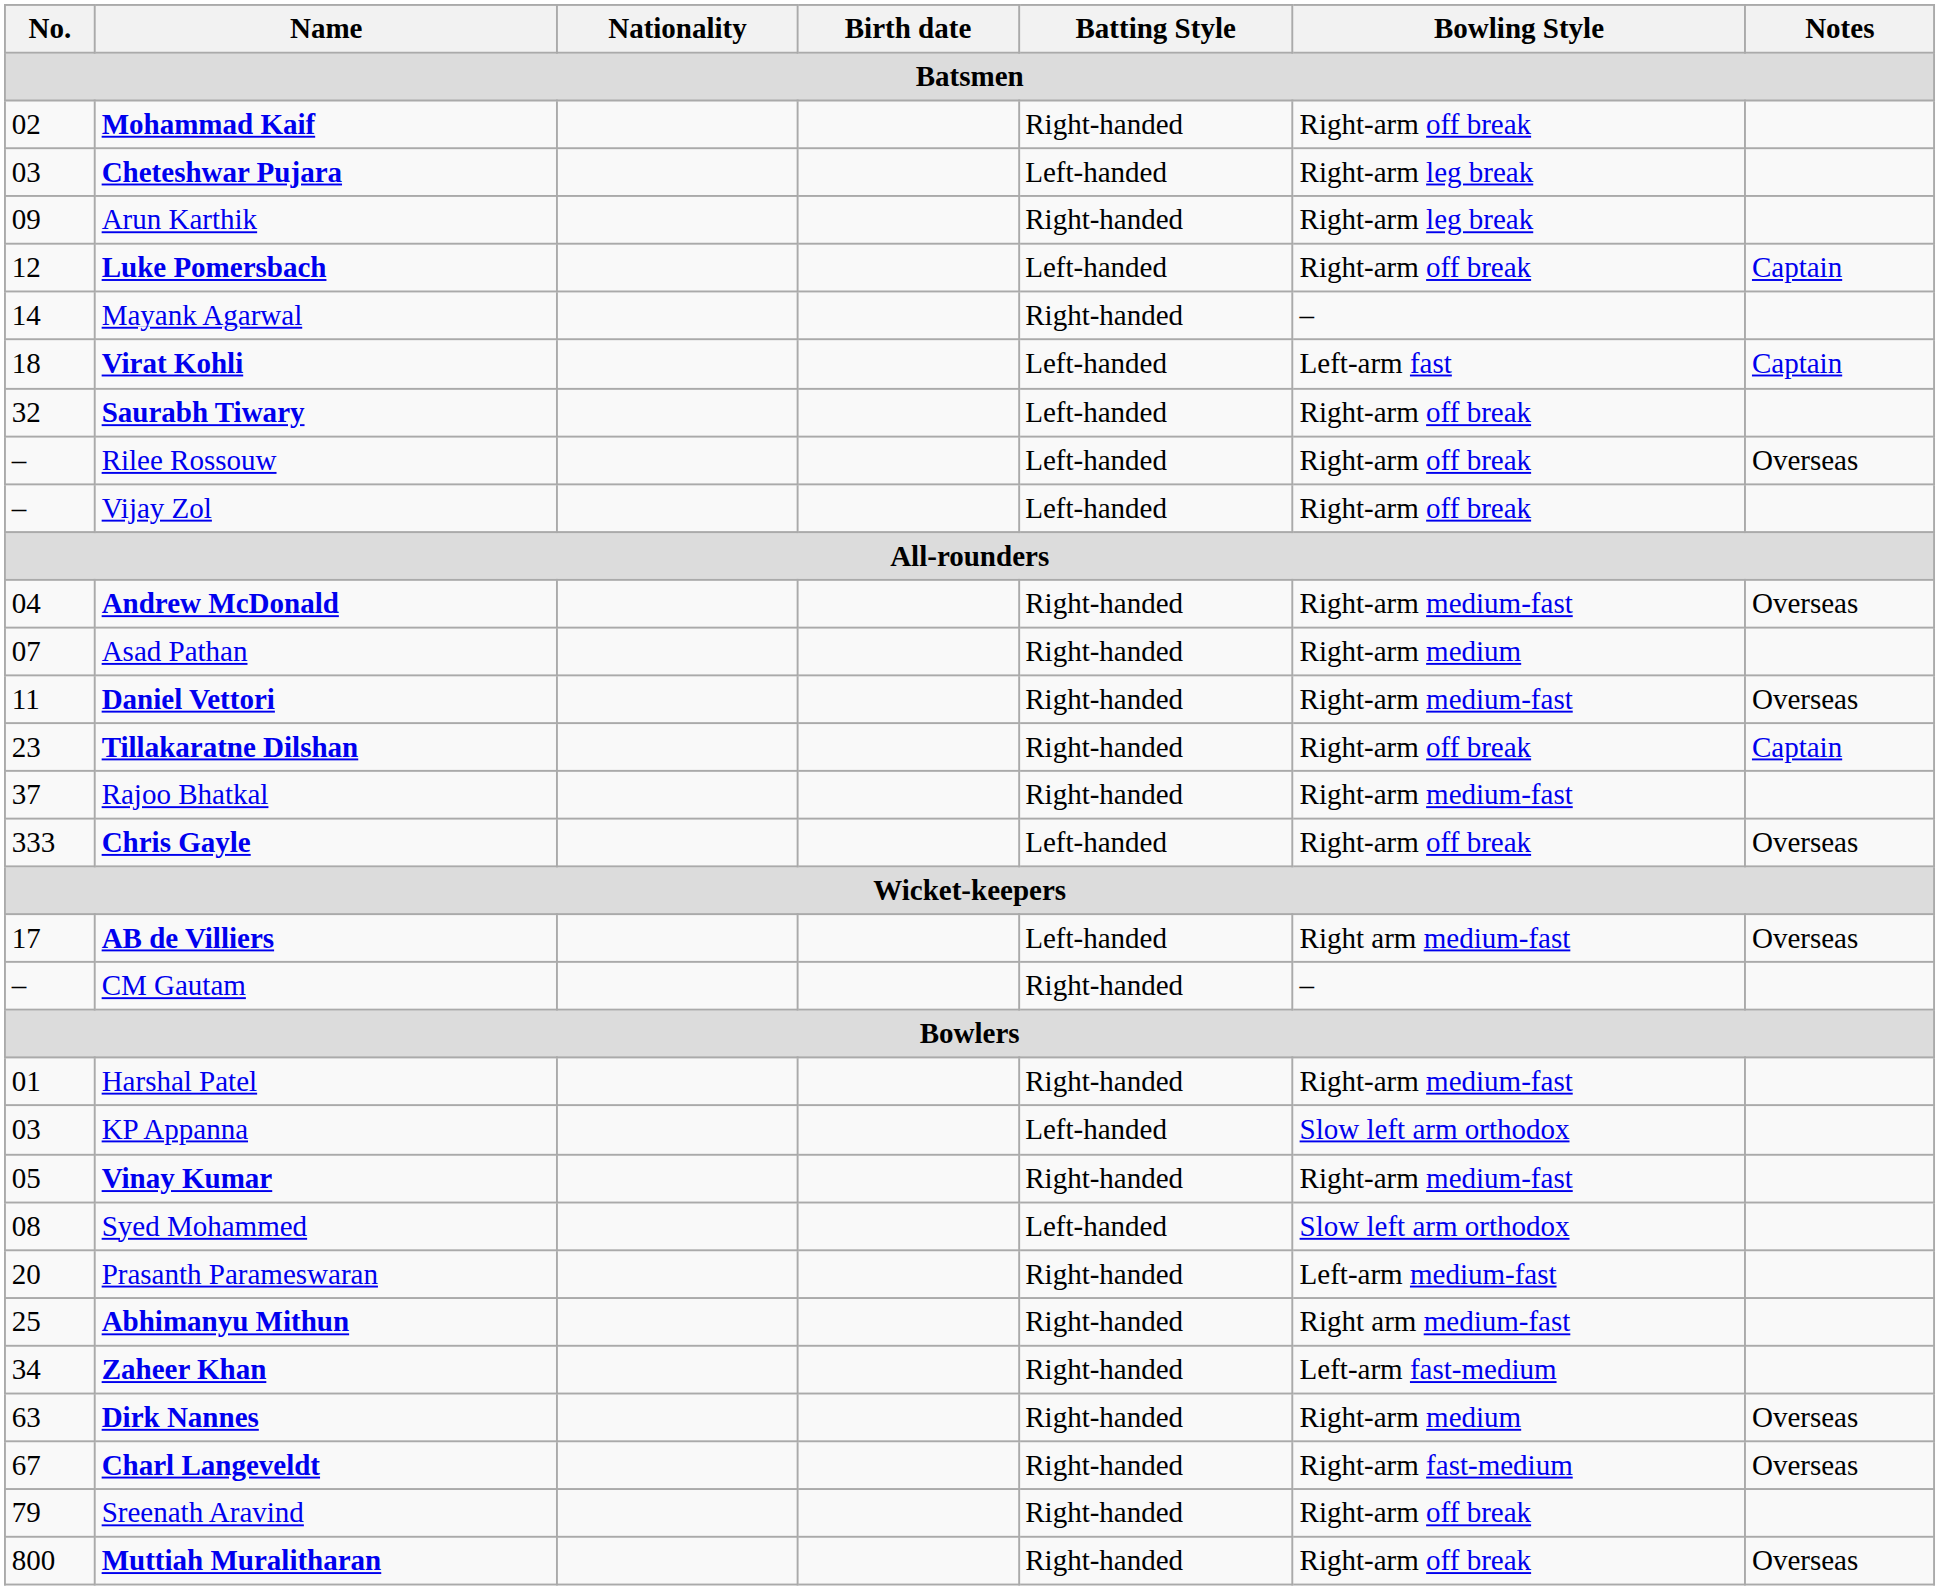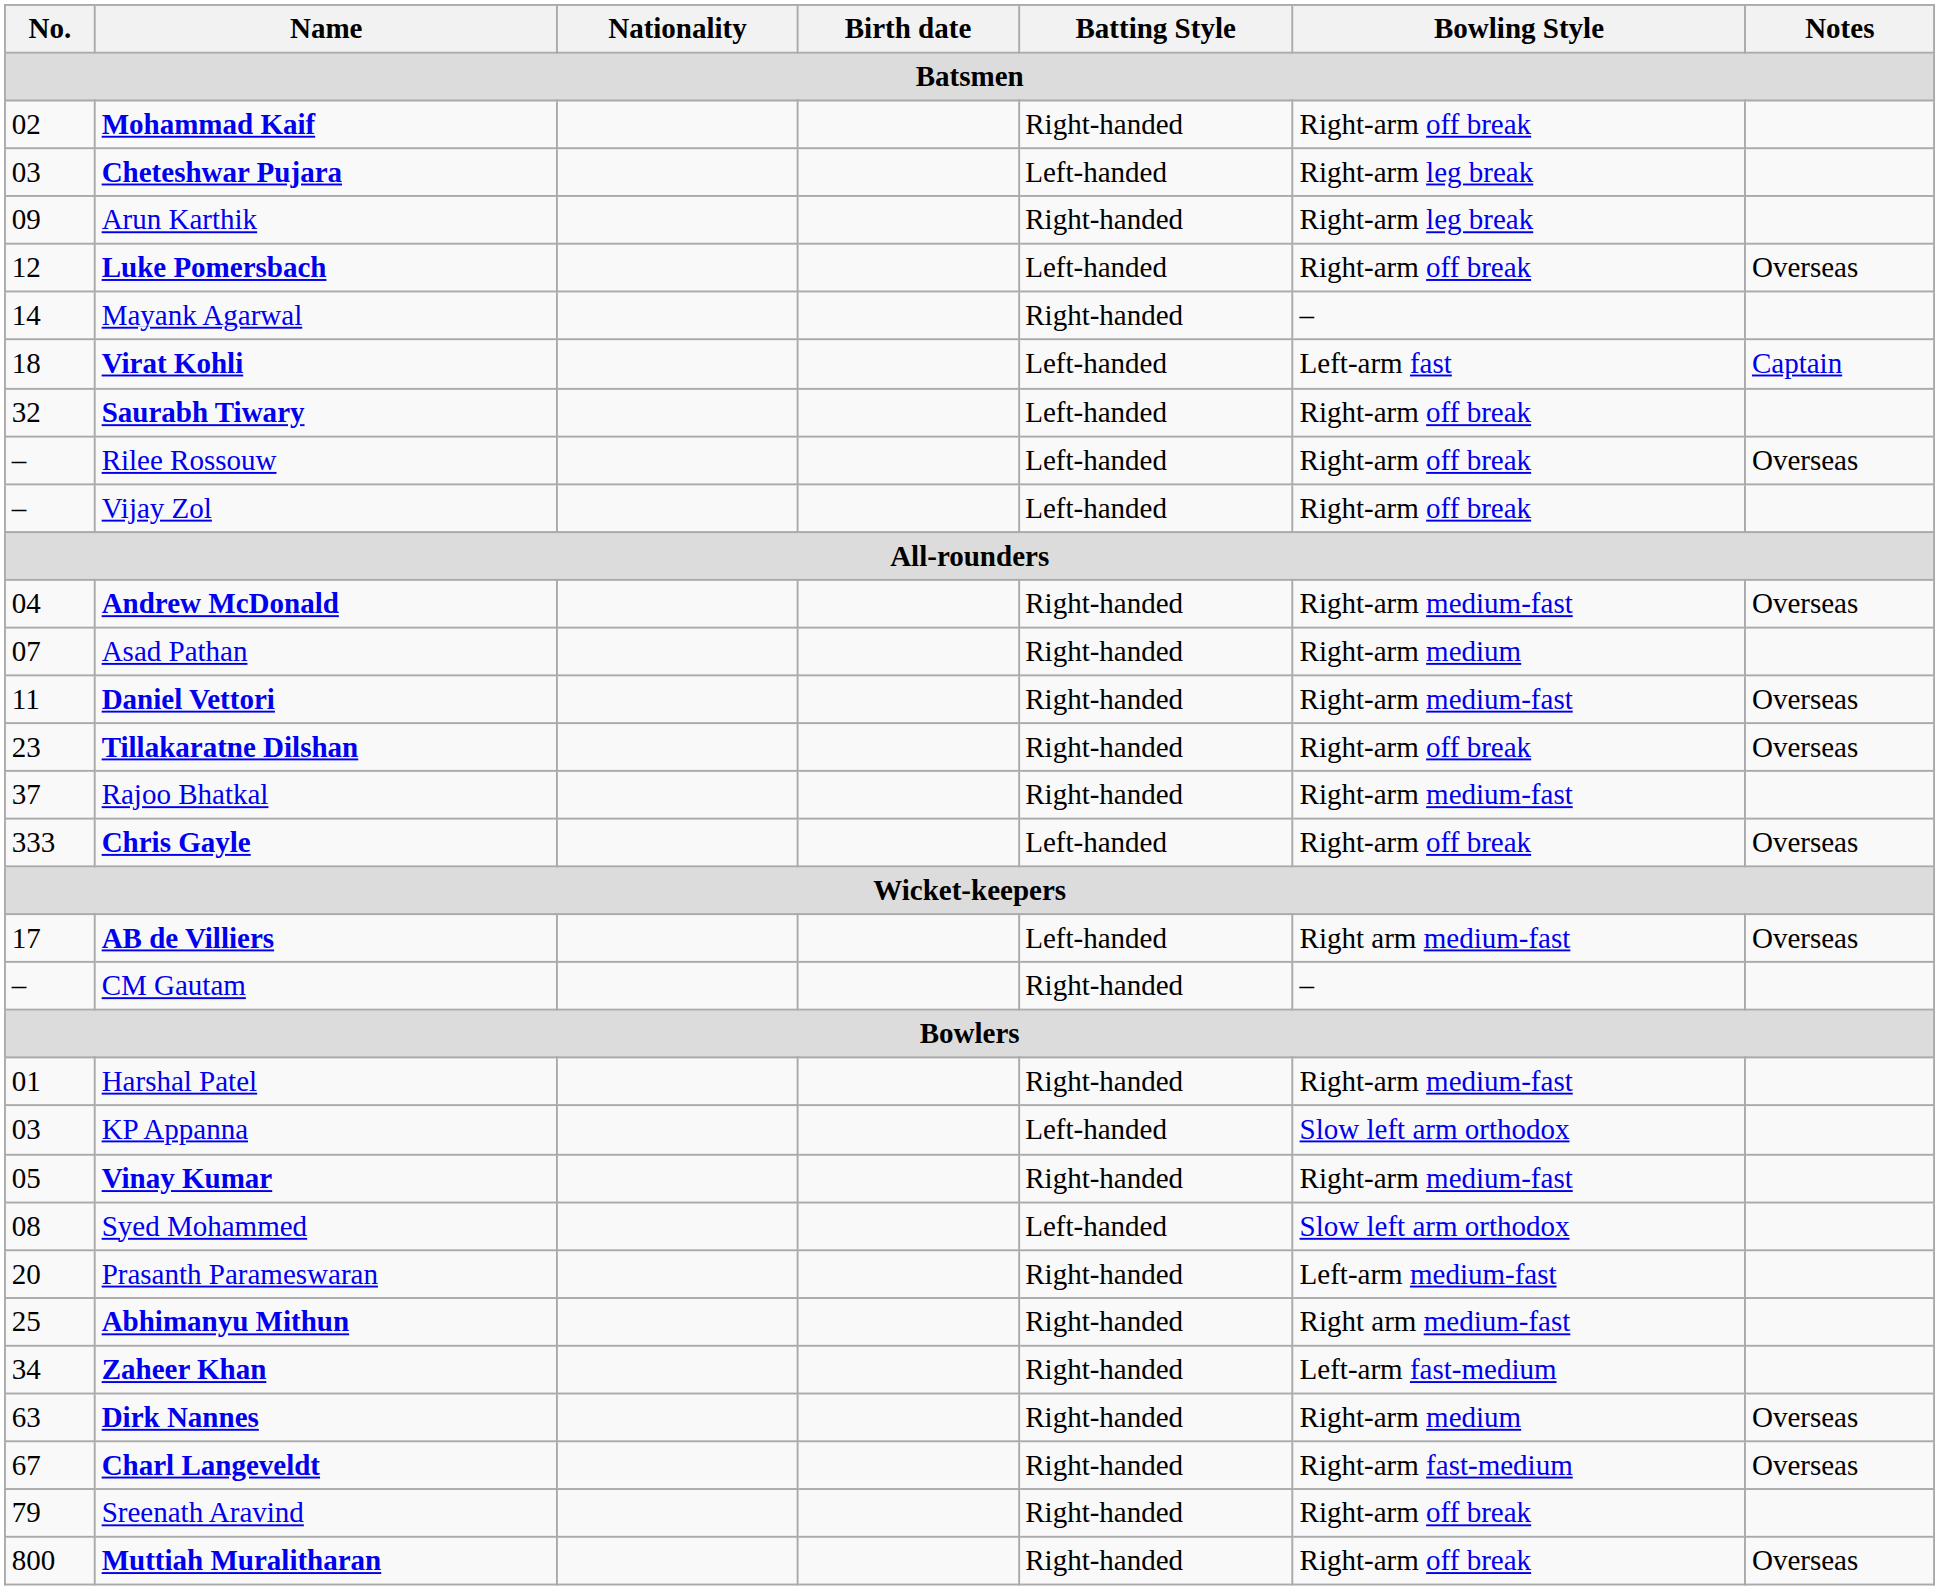Luke Pomersbach | Notes: Captain -> Overseas
Tillakaratne Dilshan | Notes: Captain -> Overseas
